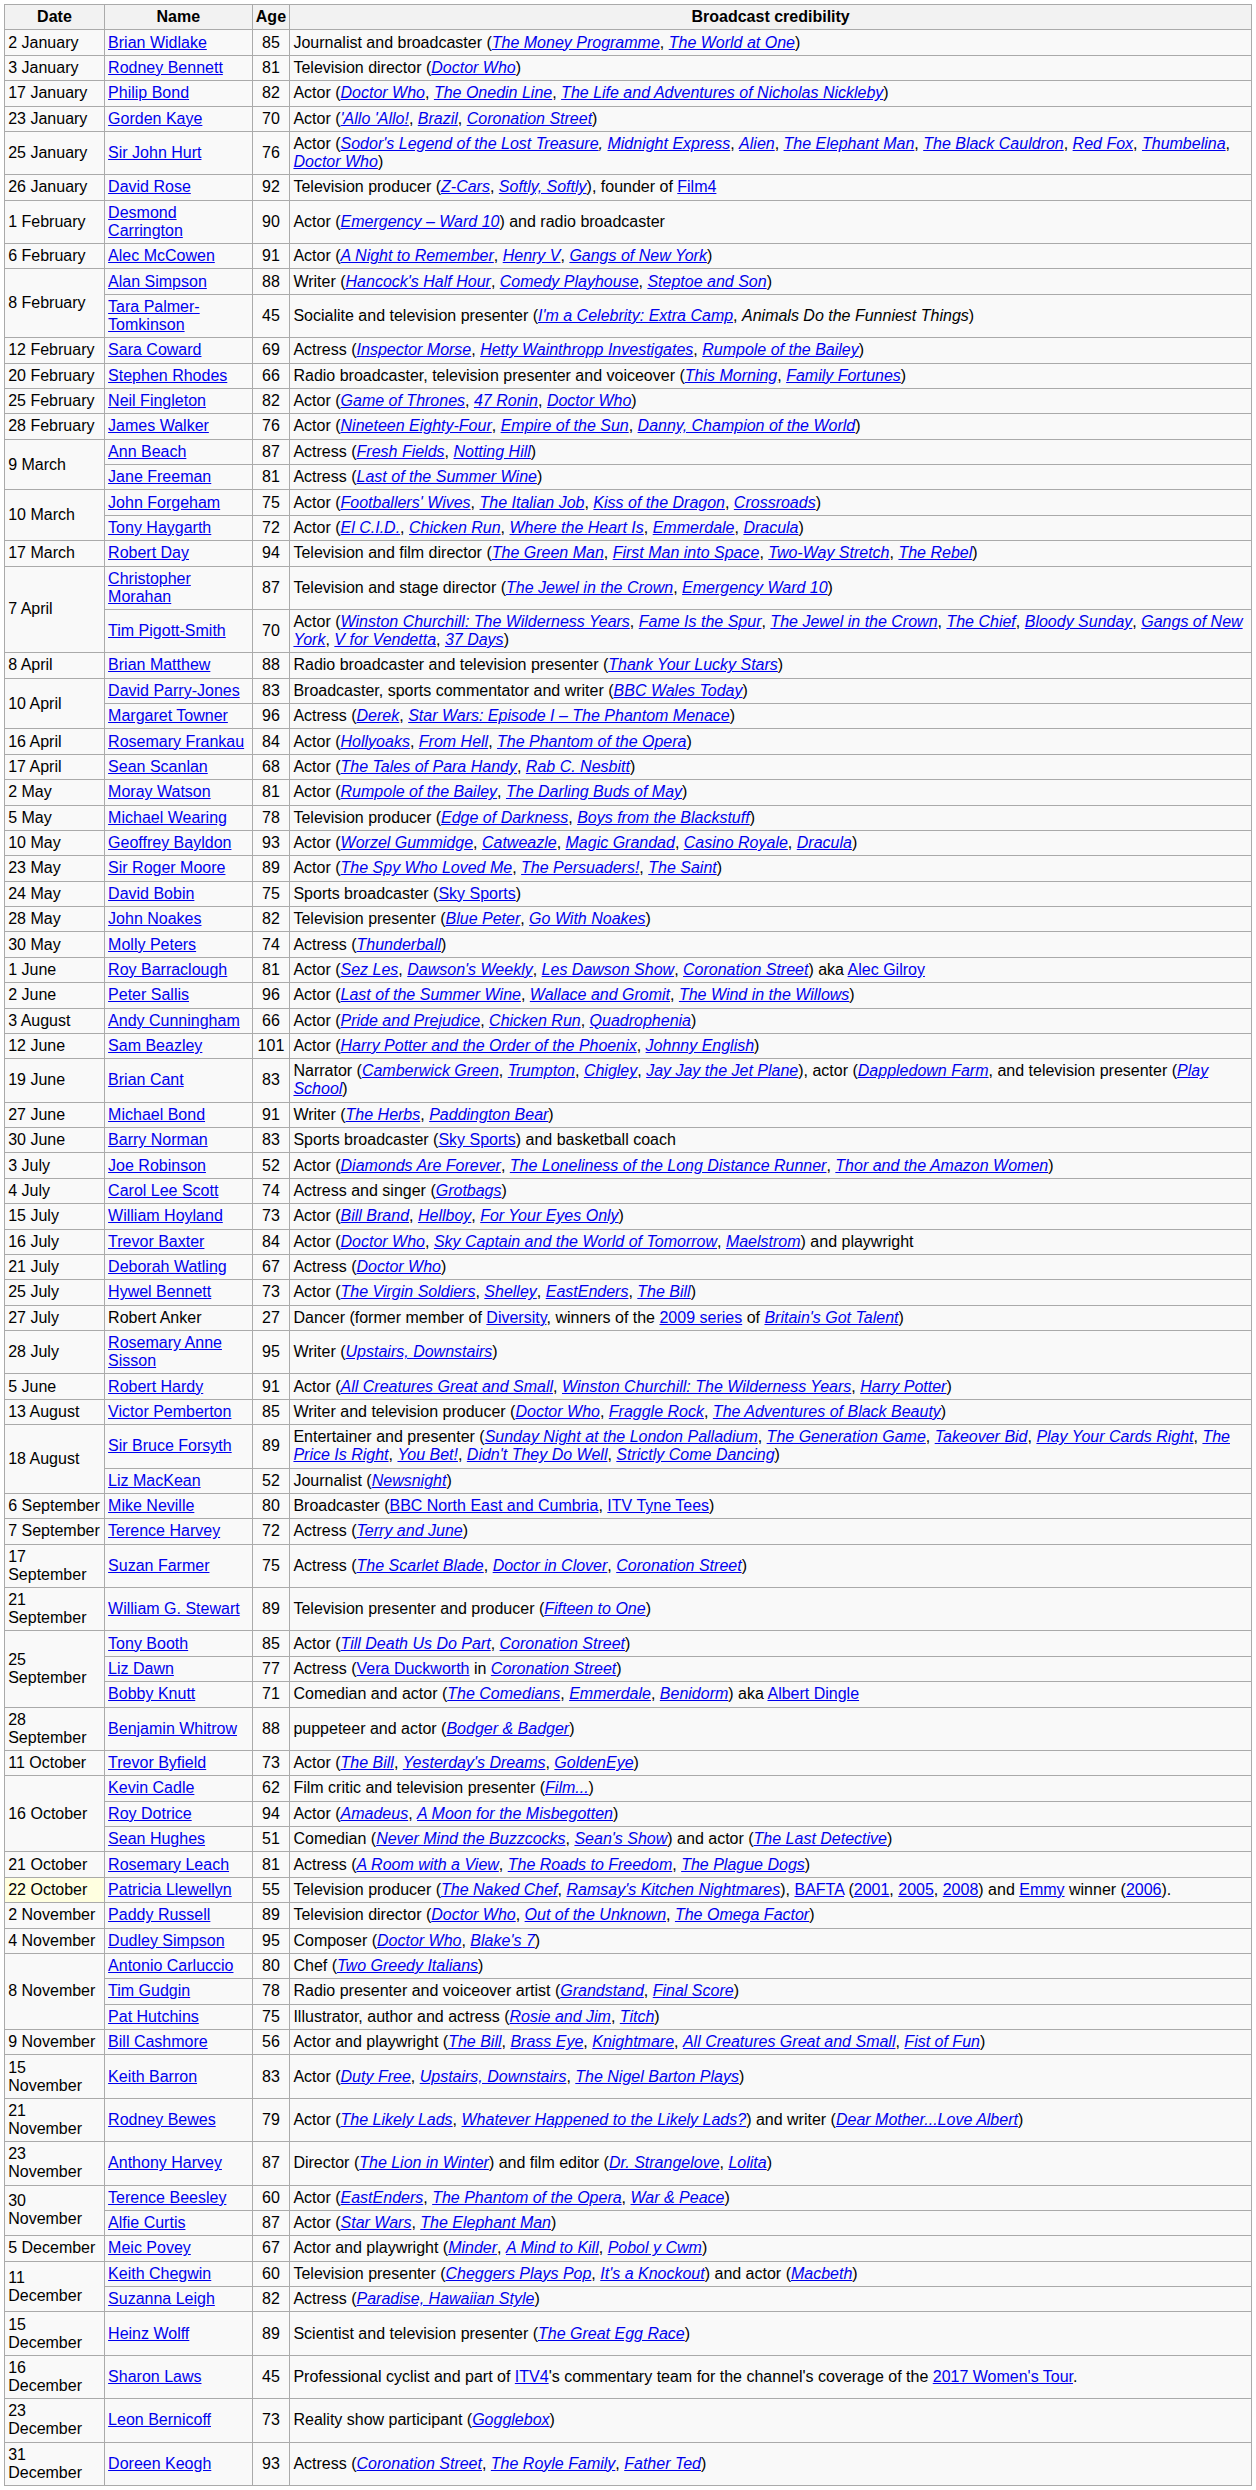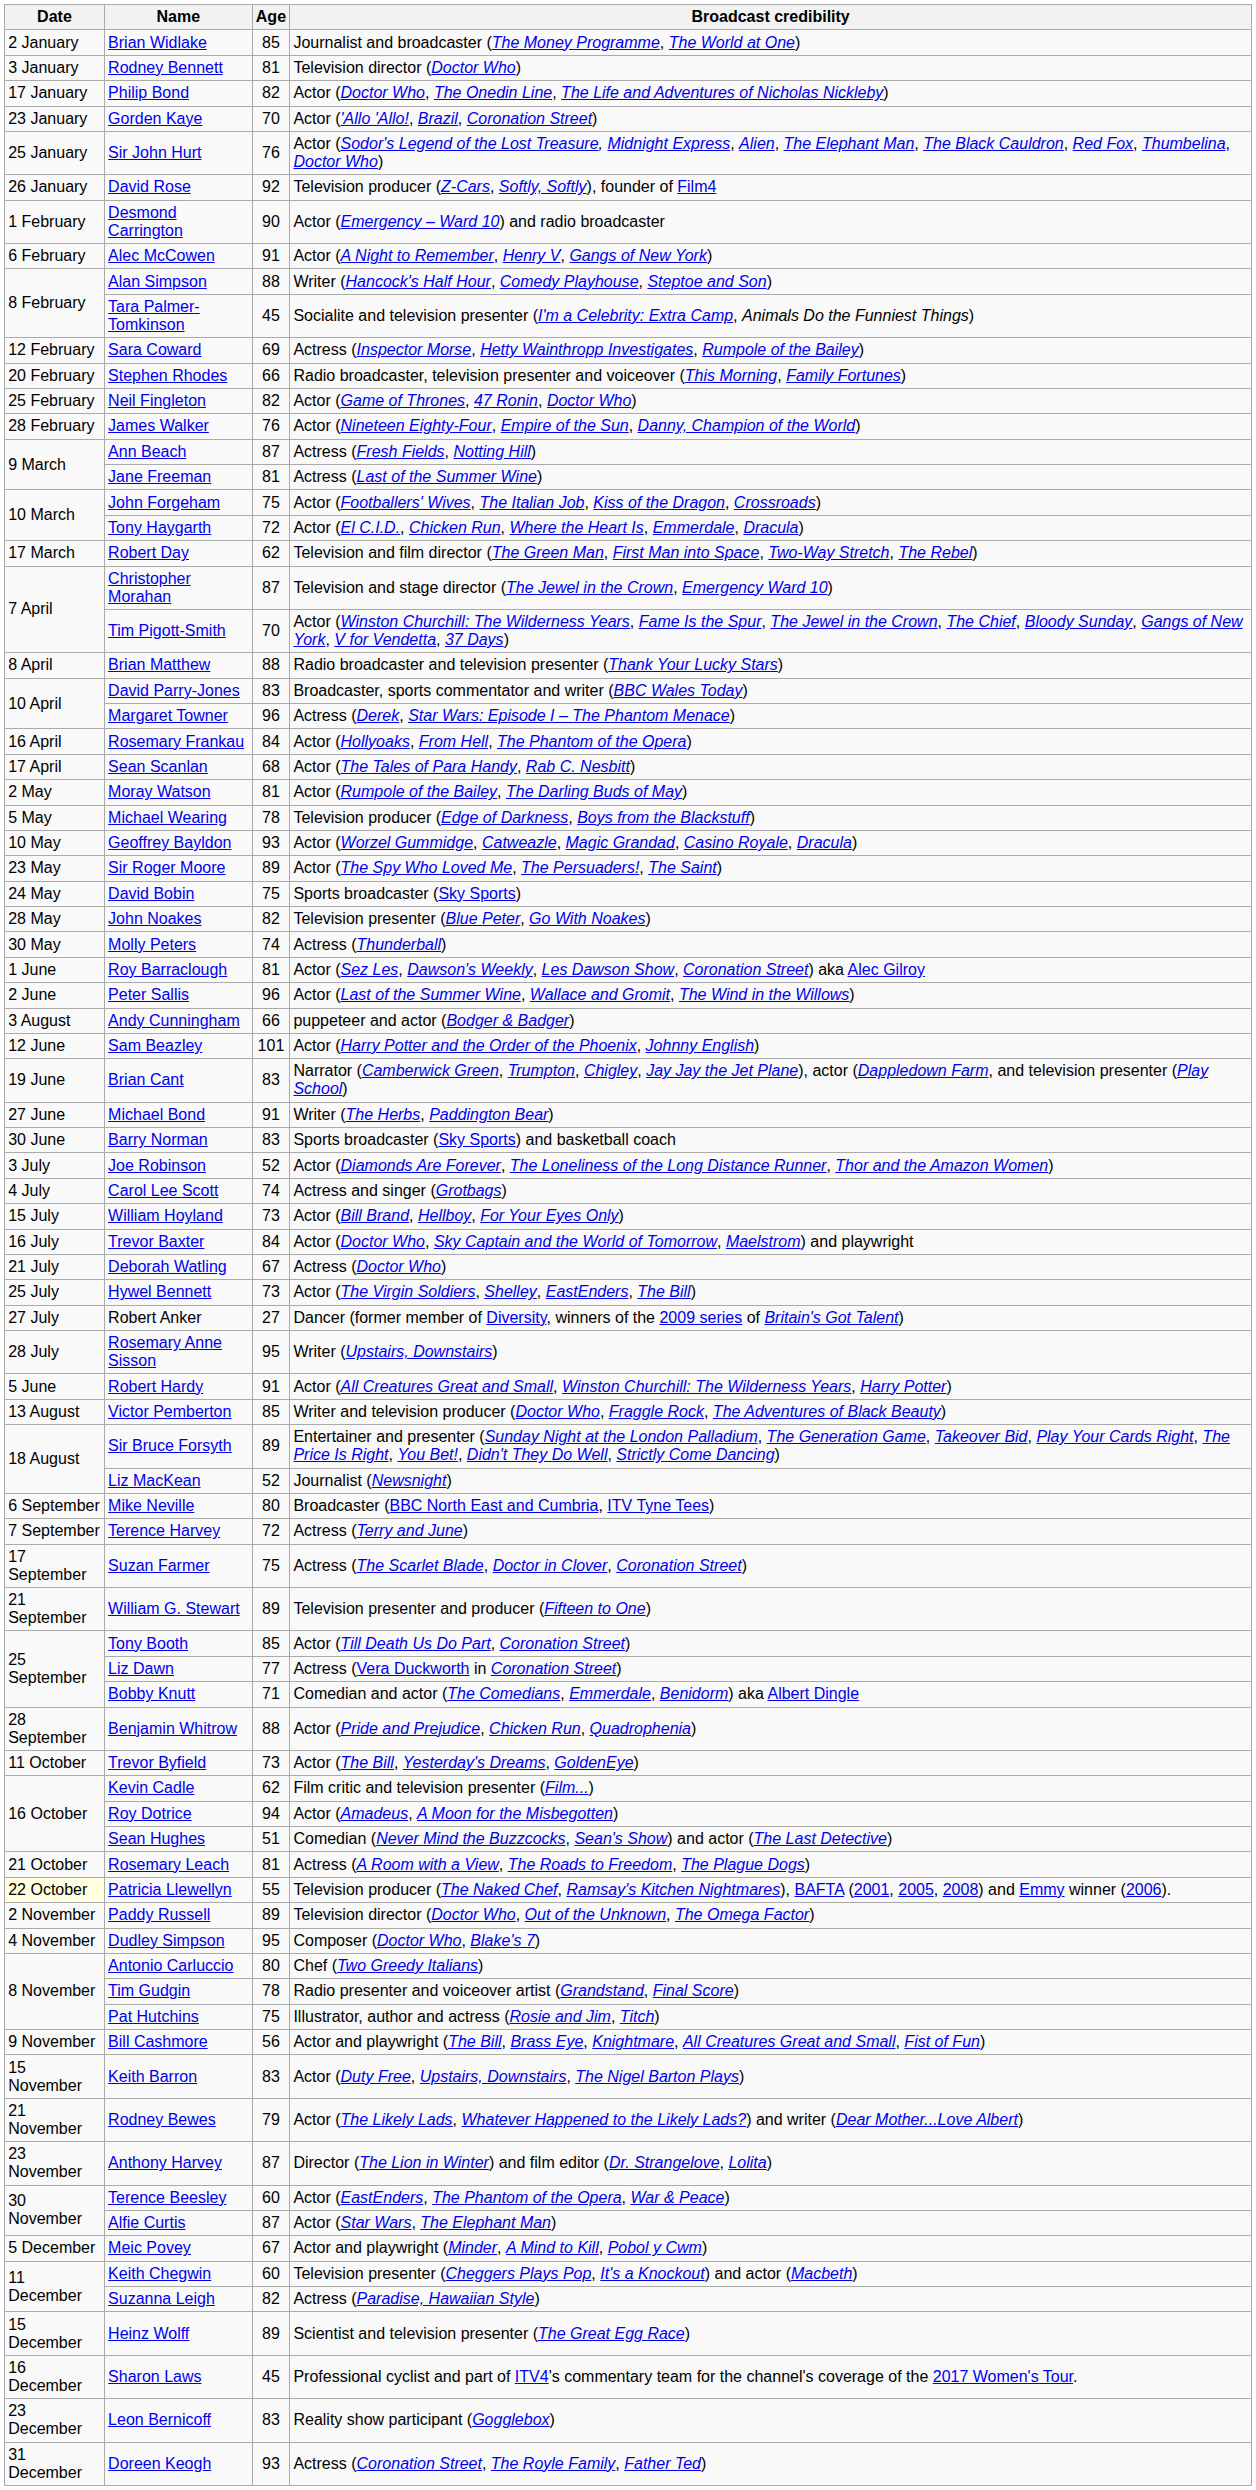Robert Day | Age: 94 -> 62
Andy Cunningham | Broadcast credibility: Actor (Pride and Prejudice, Chicken Run, Quadrophenia) -> puppeteer and actor (Bodger & Badger)
Benjamin Whitrow | Broadcast credibility: puppeteer and actor (Bodger & Badger) -> Actor (Pride and Prejudice, Chicken Run, Quadrophenia)
Leon Bernicoff | Age: 73 -> 83
